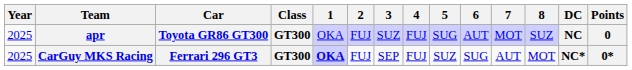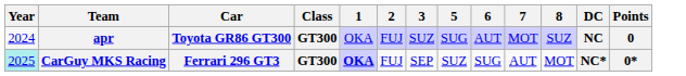- column: 4 | FUJ | FUJ
apr | Year: 2025 -> 2024
CarGuy MKS Racing | Year: no background -> paleturquoise background
